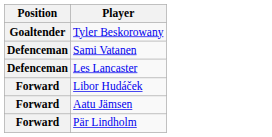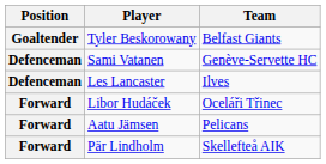+ column: Team | Belfast Giants | Genève-Servette HC | Ilves | Oceláři Třinec | Pelicans | Skellefteå AIK
